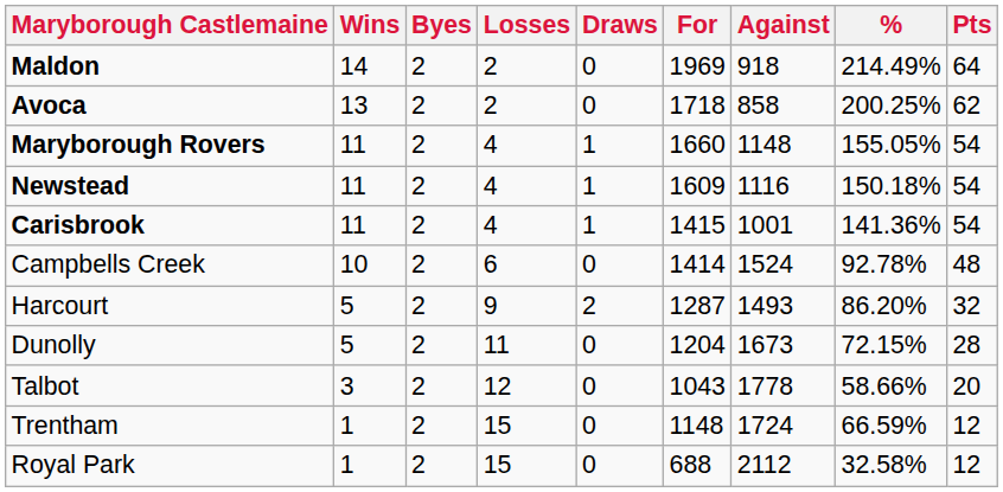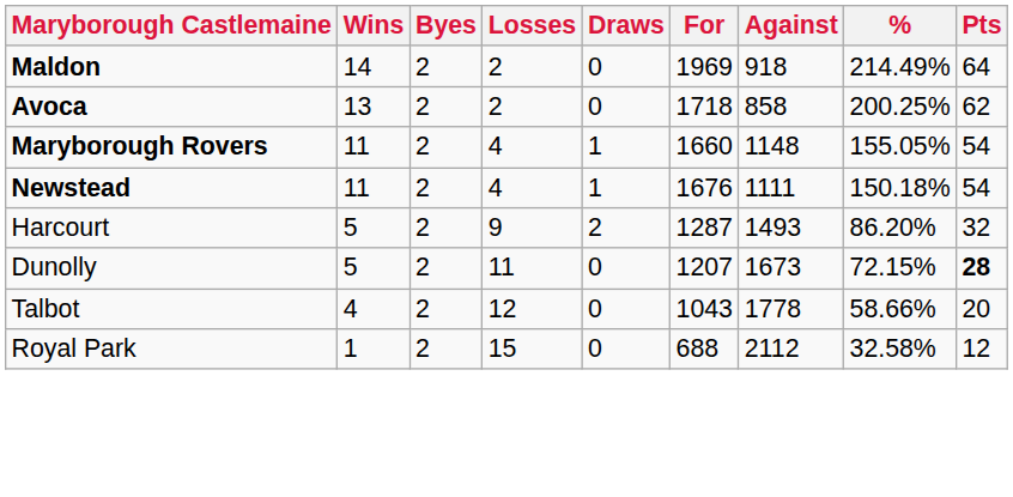Newstead | For: 1609 -> 1676
Newstead | Against: 1116 -> 1111
- row: Carisbrook | 11 | 2 | 4 | 1 | 1415 | 1001 | 141.36% | 54
- row: Campbells Creek | 10 | 2 | 6 | 0 | 1414 | 1524 | 92.78% | 48
Dunolly | For: 1204 -> 1207
Dunolly | Pts: normal -> bold
Talbot | Wins: 3 -> 4
- row: Trentham | 1 | 2 | 15 | 0 | 1148 | 1724 | 66.59% | 12
